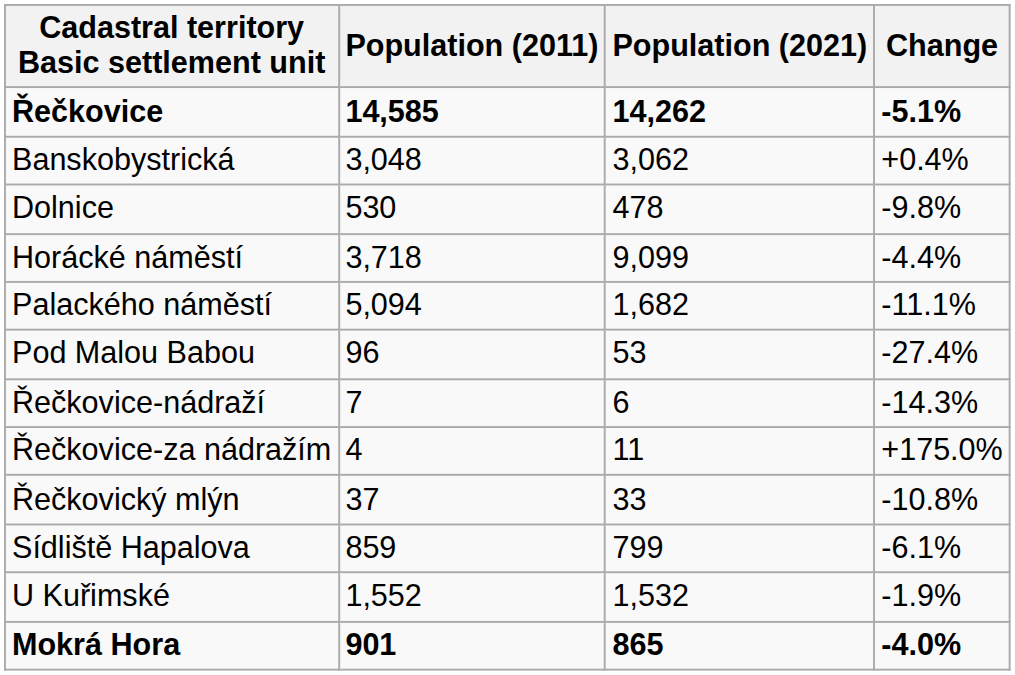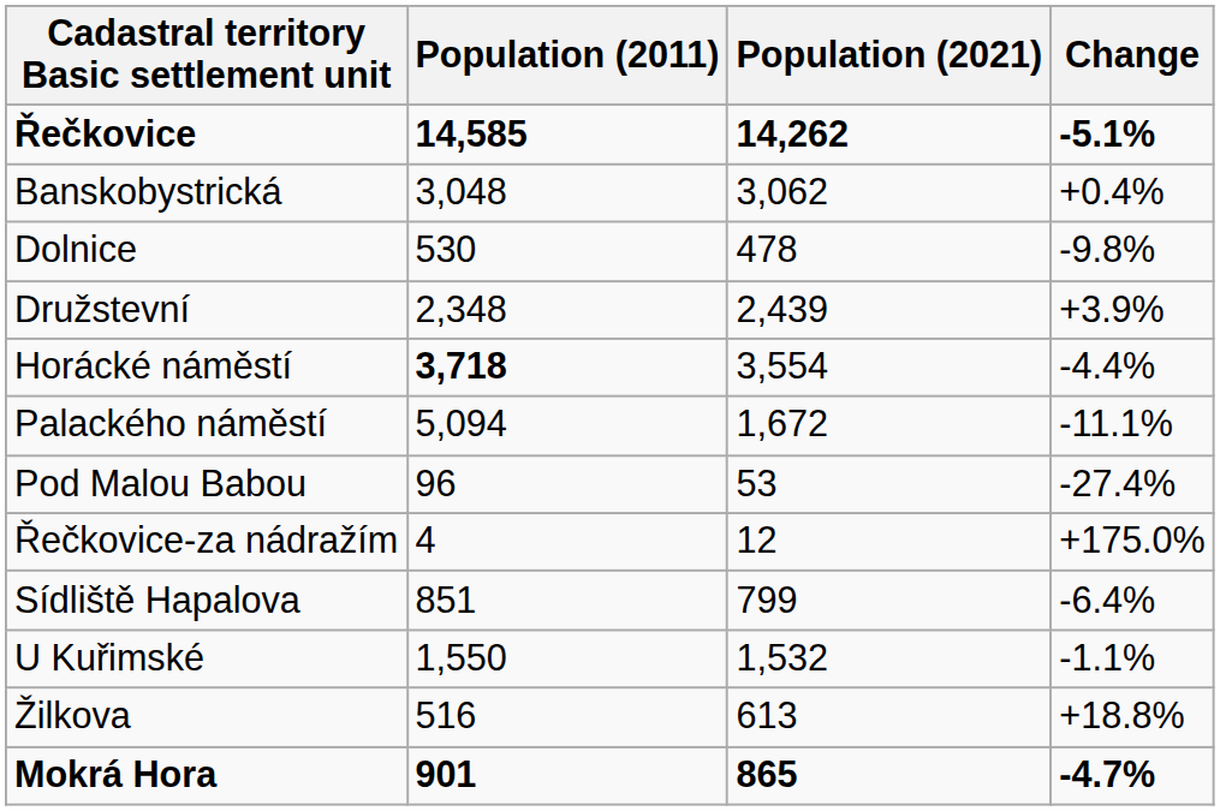+ row: Družstevní | 2,348 | 2,439 | +3.9%
Horácké náměstí | Population (2011): normal -> bold
Horácké náměstí | Population (2021): 9,099 -> 3,554
Palackého náměstí | Population (2021): 1,682 -> 1,672
- row: Řečkovice-nádraží | 7 | 6 | -14.3%
Řečkovice-za nádražím | Population (2021): 11 -> 12
- row: Řečkovický mlýn | 37 | 33 | -10.8%
Sídliště Hapalova | Population (2011): 859 -> 851
Sídliště Hapalova | Change: -6.1% -> -6.4%
U Kuřimské | Population (2011): 1,552 -> 1,550
U Kuřimské | Change: -1.9% -> -1.1%
+ row: Žilkova | 516 | 613 | +18.8%
Mokrá Hora | Change: -4.0% -> -4.7%
